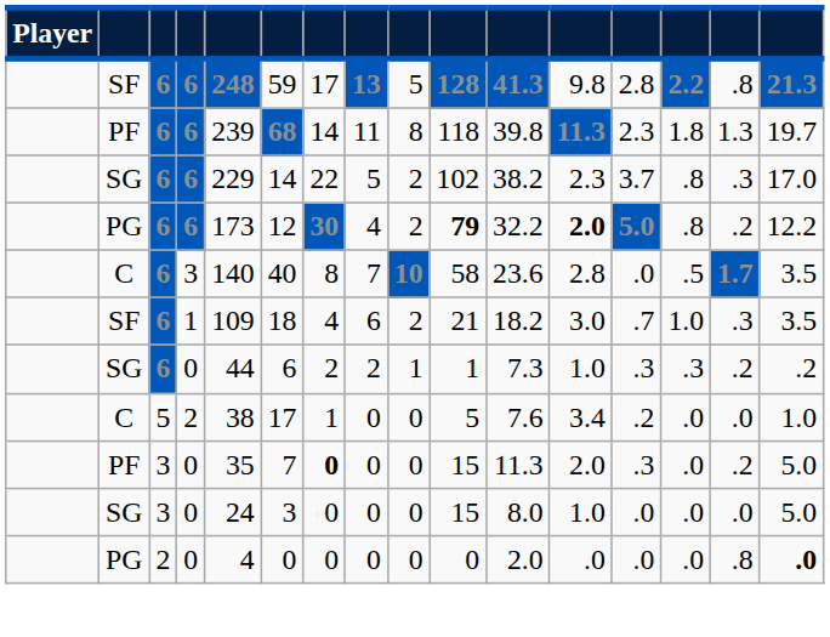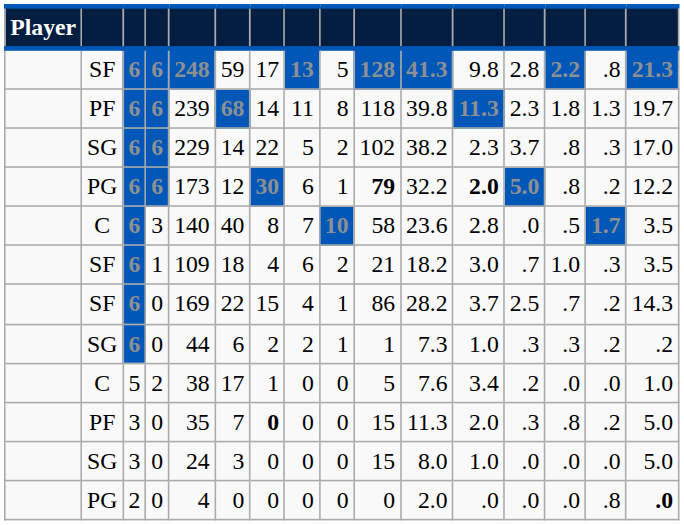PG / 6 | column 8: 4 -> 6
PG / 6 | column 9: 2 -> 1
+ row: SF | 6 | 0 | 169 | 22 | 15 | 4 | 1 | 86 | 28.2 | 3.7 | 2.5 | .7 | .2 | 14.3
PF / 0 | column 14: .0 -> .8
